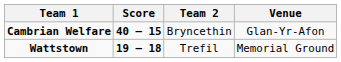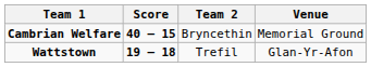Cambrian Welfare | Venue: Glan-Yr-Afon -> Memorial Ground
Wattstown | Venue: Memorial Ground -> Glan-Yr-Afon
